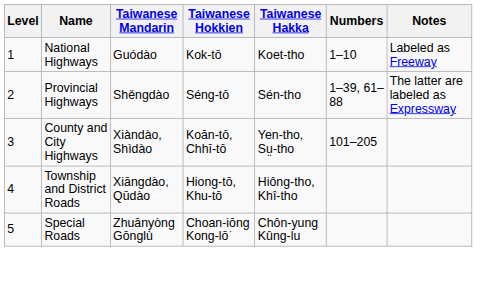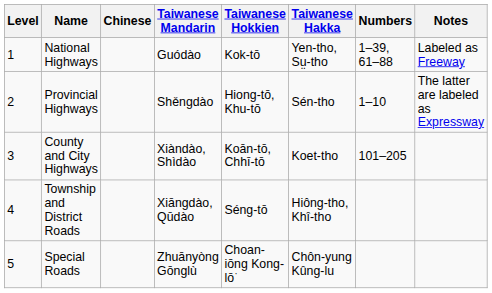+ column: Chinese
National Highways | Taiwanese Hakka: Koet-tho -> Yen-tho, Sṳ-tho
National Highways | Numbers: 1–10 -> 1–39, 61–88
Provincial Highways | Taiwanese Hokkien: Séng-tō -> Hiong-tō, Khu-tō
Provincial Highways | Numbers: 1–39, 61–88 -> 1–10
County and City Highways | Taiwanese Hakka: Yen-tho, Sṳ-tho -> Koet-tho
Township and District Roads | Taiwanese Hokkien: Hiong-tō, Khu-tō -> Séng-tō
